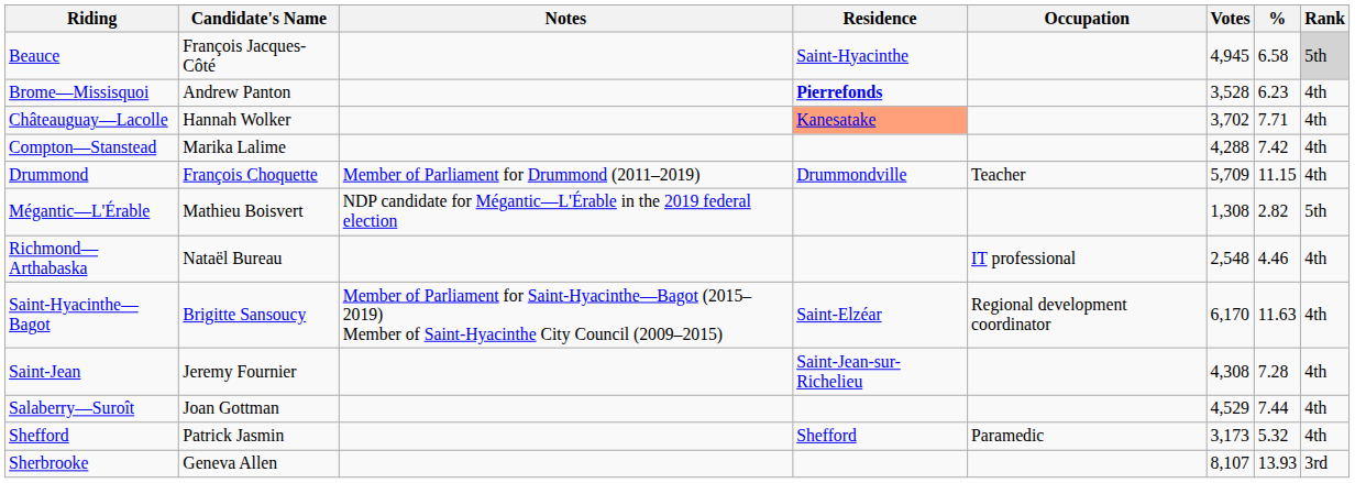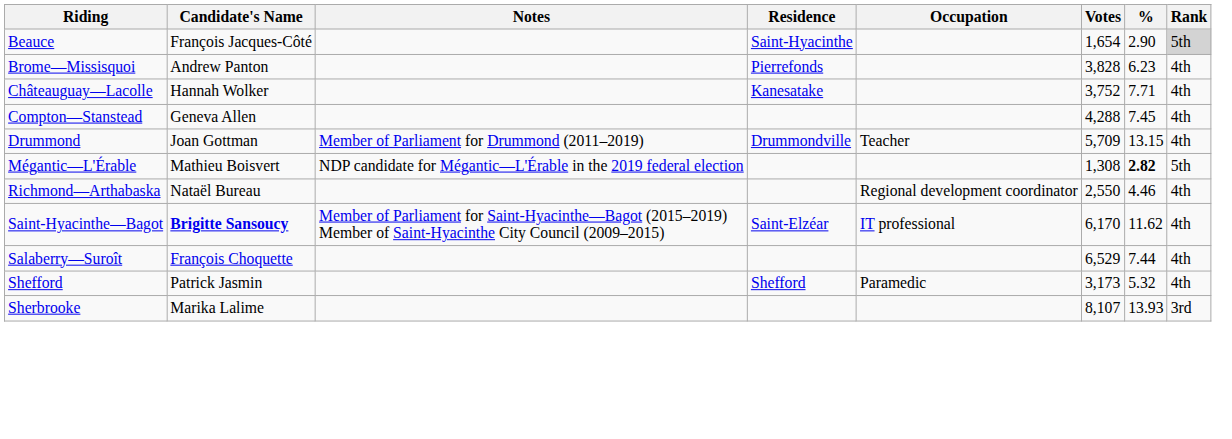Beauce | Votes: 4,945 -> 1,654
Beauce | %: 6.58 -> 2.90
Brome—Missisquoi | Residence: bold -> normal
Brome—Missisquoi | Votes: 3,528 -> 3,828
Châteauguay—Lacolle | Residence: lightsalmon background -> no background
Châteauguay—Lacolle | Votes: 3,702 -> 3,752
Compton—Stanstead | Candidate's Name: Marika Lalime -> Geneva Allen
Compton—Stanstead | %: 7.42 -> 7.45
Drummond | Candidate's Name: François Choquette -> Joan Gottman
Drummond | %: 11.15 -> 13.15
Mégantic—L'Érable | %: normal -> bold
Richmond—Arthabaska | Occupation: IT professional -> Regional development coordinator
Richmond—Arthabaska | Votes: 2,548 -> 2,550
Saint-Hyacinthe—Bagot | Candidate's Name: normal -> bold
Saint-Hyacinthe—Bagot | Occupation: Regional development coordinator -> IT professional
Saint-Hyacinthe—Bagot | %: 11.63 -> 11.62
- row: Saint-Jean | Jeremy Fournier | Saint-Jean-sur-Richelieu | 4,308 | 7.28 | 4th
Salaberry—Suroît | Candidate's Name: Joan Gottman -> François Choquette
Salaberry—Suroît | Votes: 4,529 -> 6,529
Sherbrooke | Candidate's Name: Geneva Allen -> Marika Lalime
